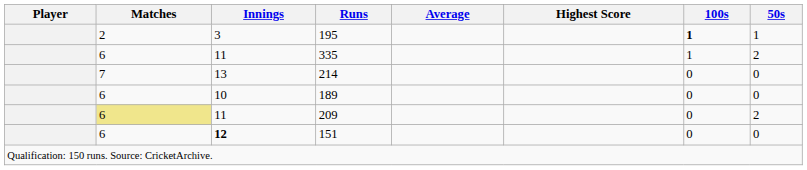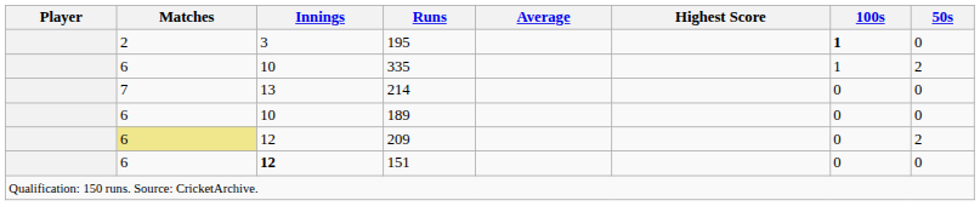195 | 50s: 1 -> 0
335 | Innings: 11 -> 10
209 | Innings: 11 -> 12
